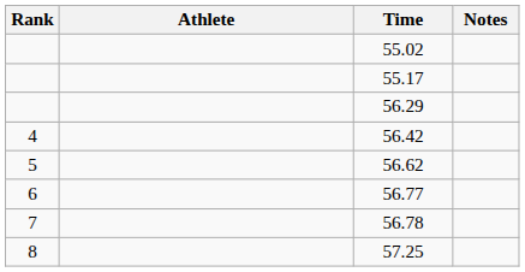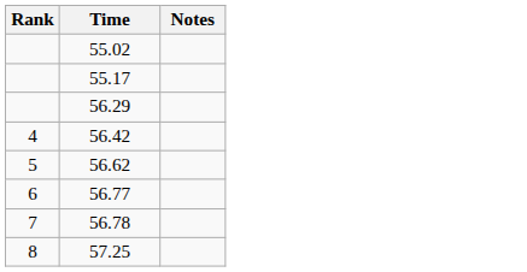- column: Athlete
